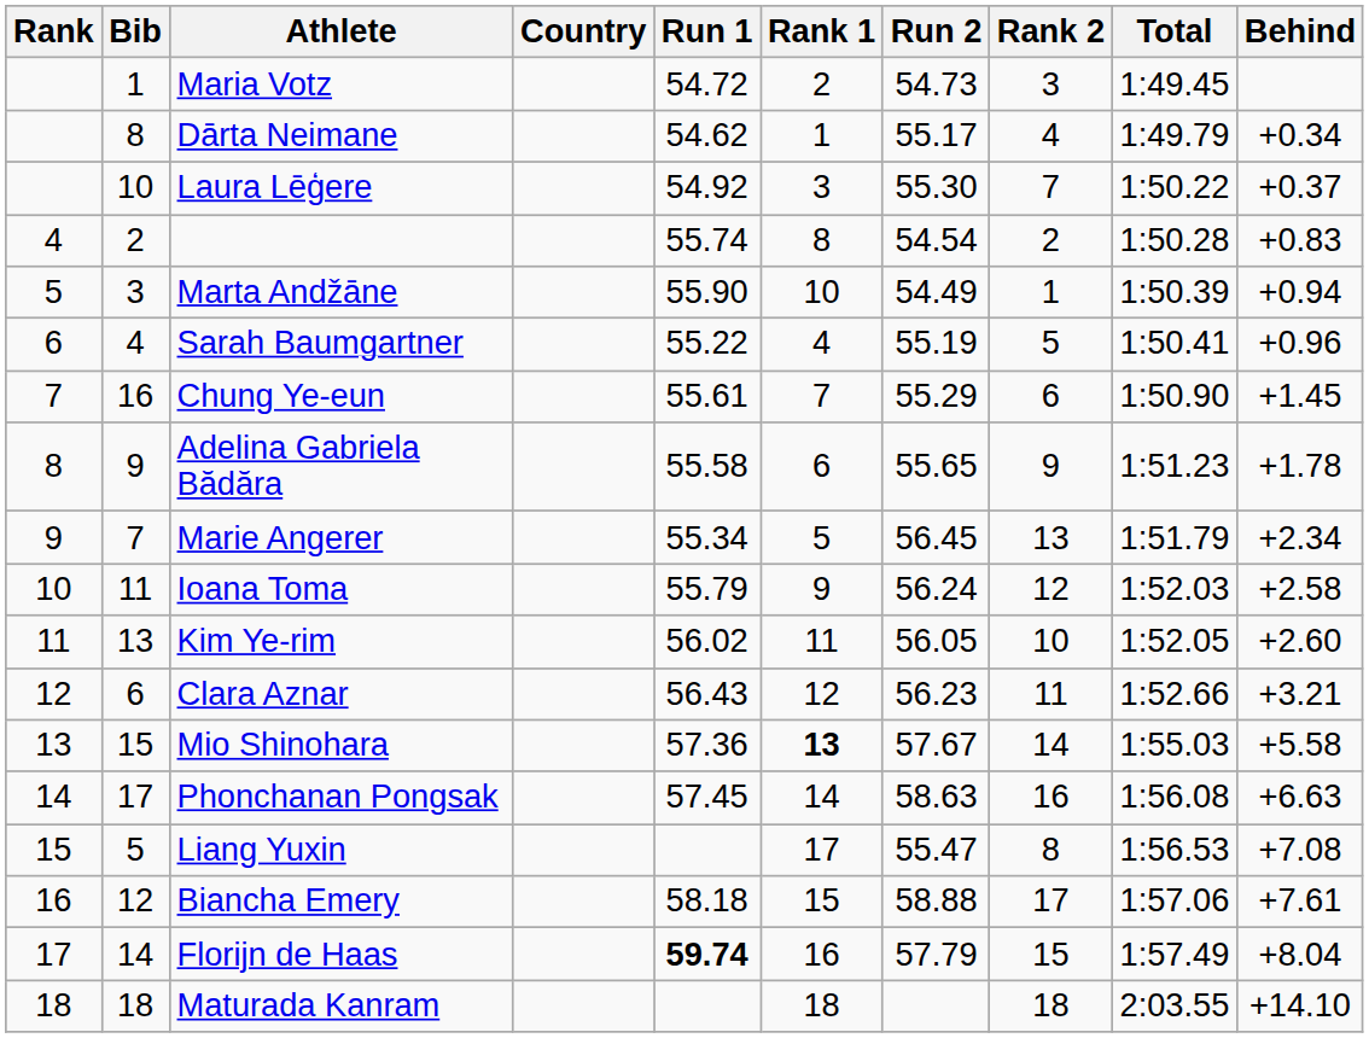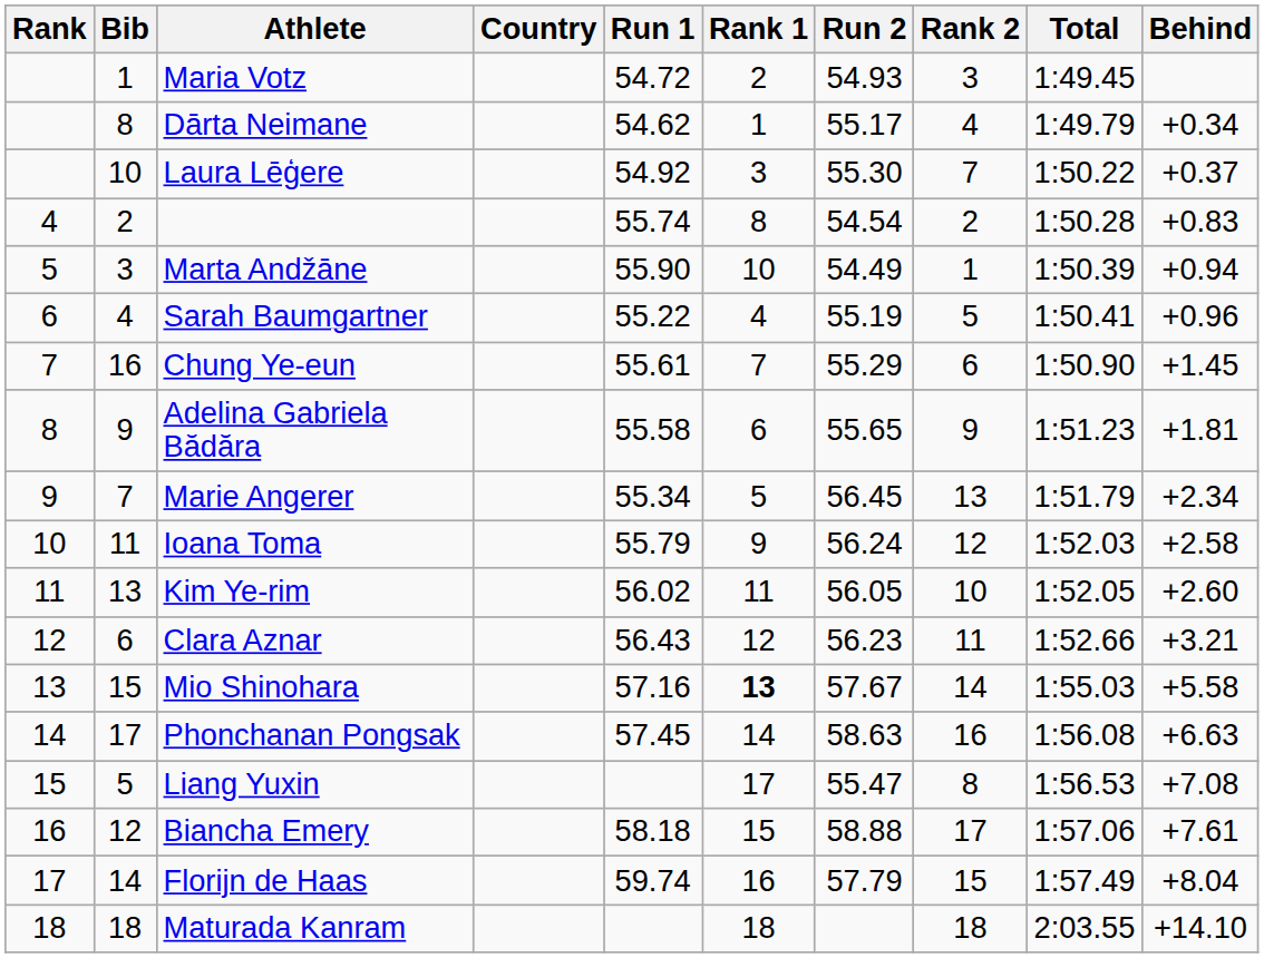Maria Votz | Run 2: 54.73 -> 54.93
Adelina Gabriela Bădăra | Behind: +1.78 -> +1.81
Mio Shinohara | Run 1: 57.36 -> 57.16
Florijn de Haas | Run 1: bold -> normal
